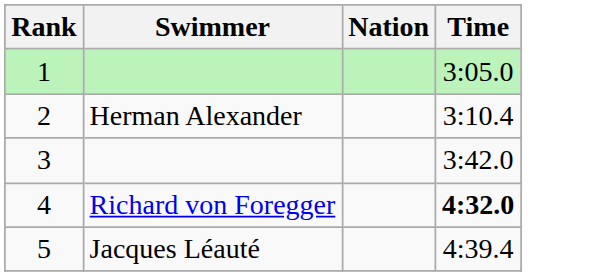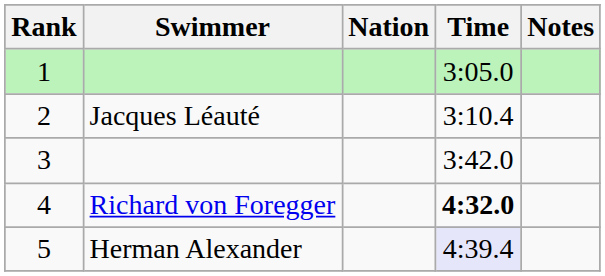+ column: Notes
2 | Swimmer: Herman Alexander -> Jacques Léauté
5 | Swimmer: Jacques Léauté -> Herman Alexander
5 | Time: no background -> lavender background
